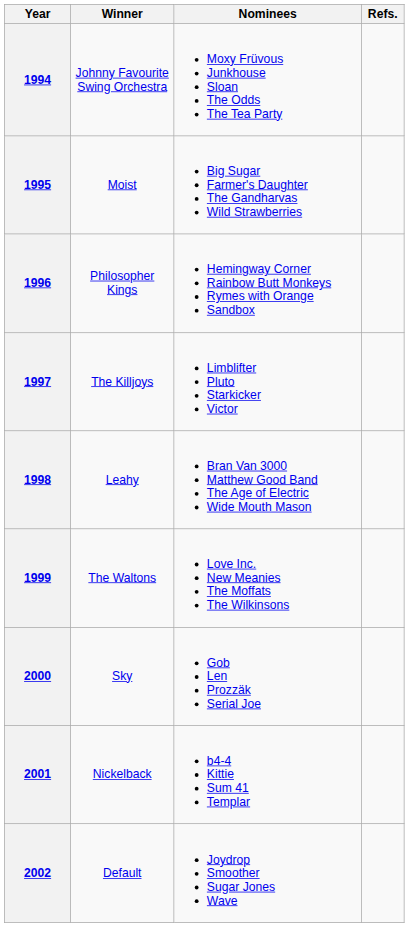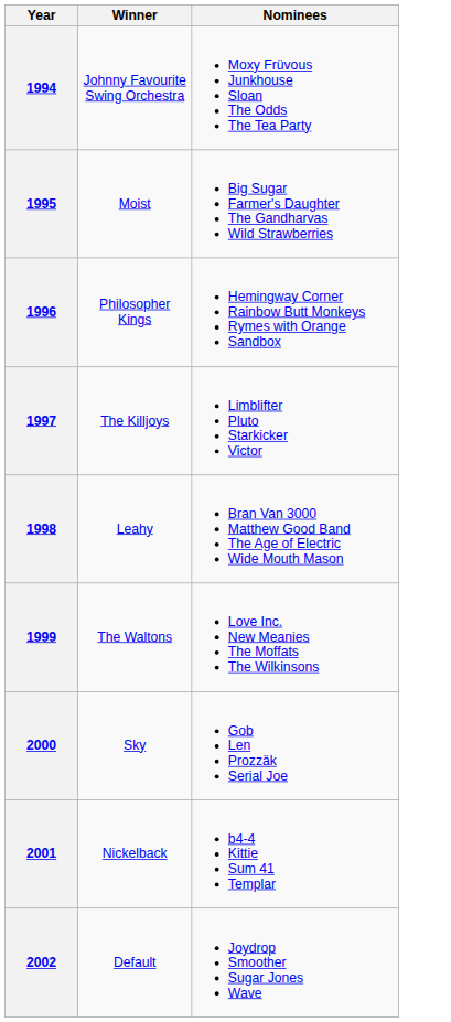- column: Refs.
